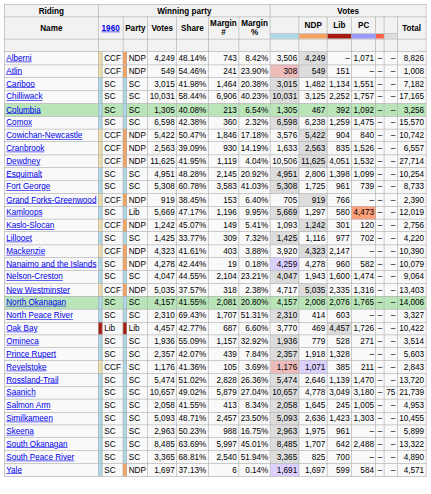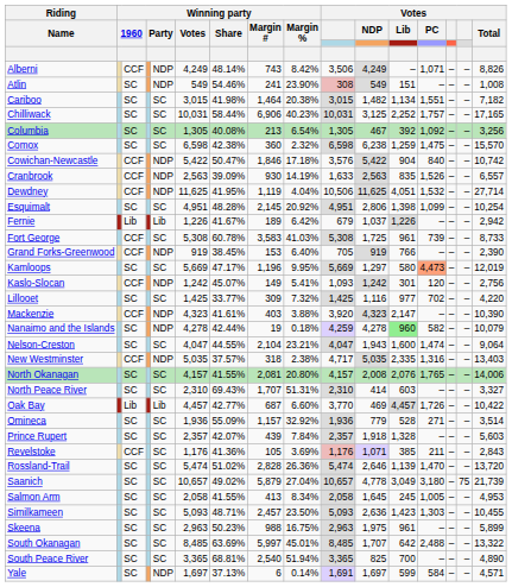Atlin | column 3: CCF -> SC
+ row: Fernie | Lib | Lib | 1,226 | 41.67% | 189 | 6.42% | 679 | 1,037 | 1,226 | – | – | – | 2,942
Fort George | column 3: SC -> CCF
Kamloops | column 5: Lib -> SC
Nanaimo and the Islands | Votes / Lib: no background -> lightgreen background
